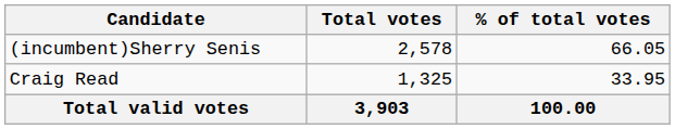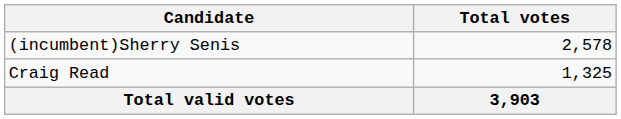- column: % of total votes | 66.05 | 33.95 | 100.00
